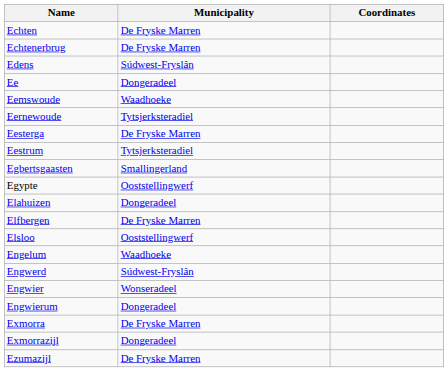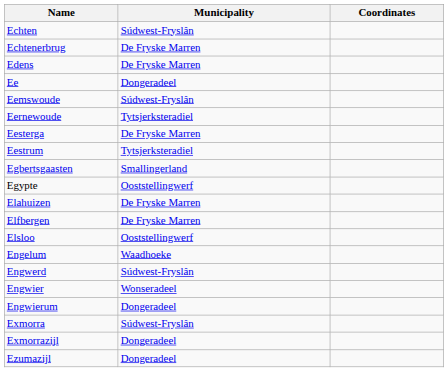Echten | Municipality: De Fryske Marren -> Súdwest-Fryslân
Edens | Municipality: Súdwest-Fryslân -> De Fryske Marren
Eemswoude | Municipality: Waadhoeke -> Súdwest-Fryslân
Elahuizen | Municipality: Dongeradeel -> De Fryske Marren
Exmorra | Municipality: De Fryske Marren -> Súdwest-Fryslân
Ezumazijl | Municipality: De Fryske Marren -> Dongeradeel
